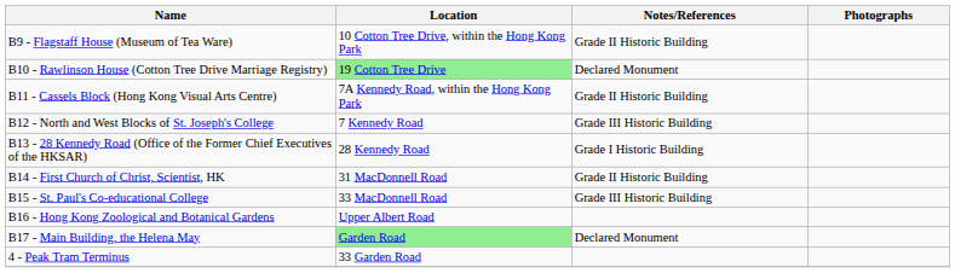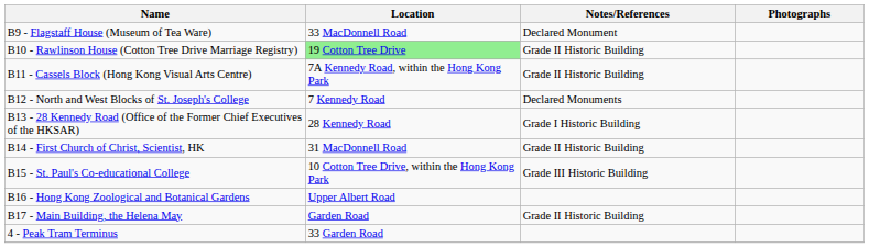B9 - Flagstaff House (Museum of Tea Ware) | Location: 10 Cotton Tree Drive, within the Hong Kong Park -> 33 MacDonnell Road
B9 - Flagstaff House (Museum of Tea Ware) | Notes/References: Grade II Historic Building -> Declared Monument
B10 - Rawlinson House (Cotton Tree Drive Marriage Registry) | Notes/References: Declared Monument -> Grade II Historic Building
B12 - North and West Blocks of St. Joseph's College | Notes/References: Grade III Historic Building -> Declared Monuments
B15 - St. Paul's Co-educational College | Location: 33 MacDonnell Road -> 10 Cotton Tree Drive, within the Hong Kong Park
B17 - Main Building, the Helena May | Location: lightgreen background -> no background
B17 - Main Building, the Helena May | Notes/References: Declared Monument -> Grade II Historic Building
